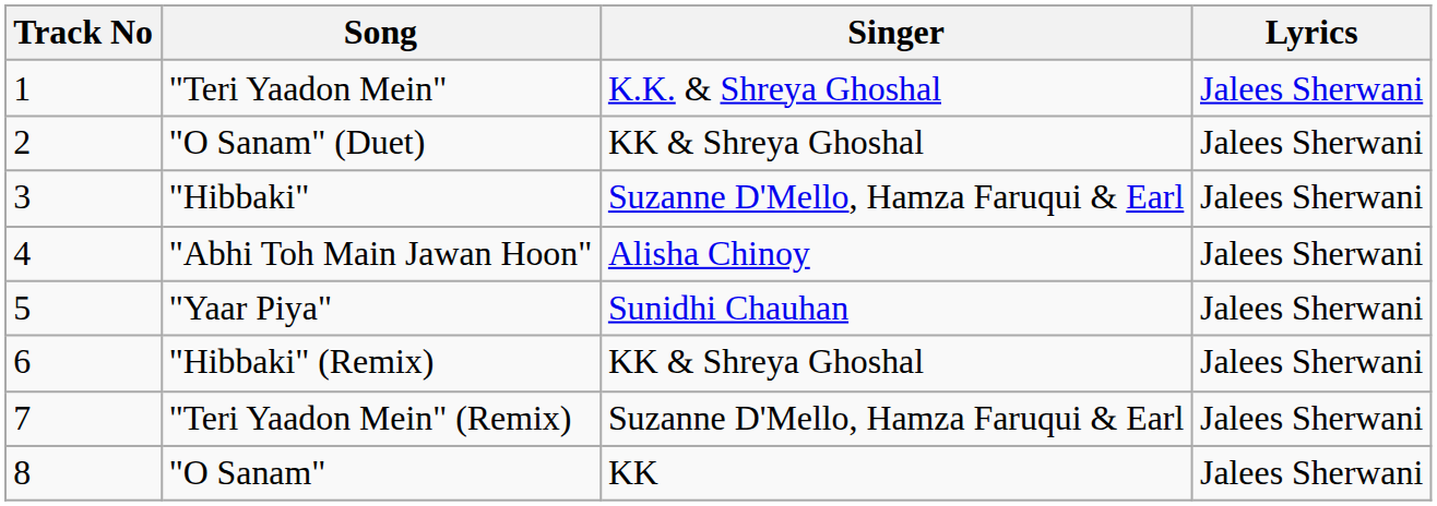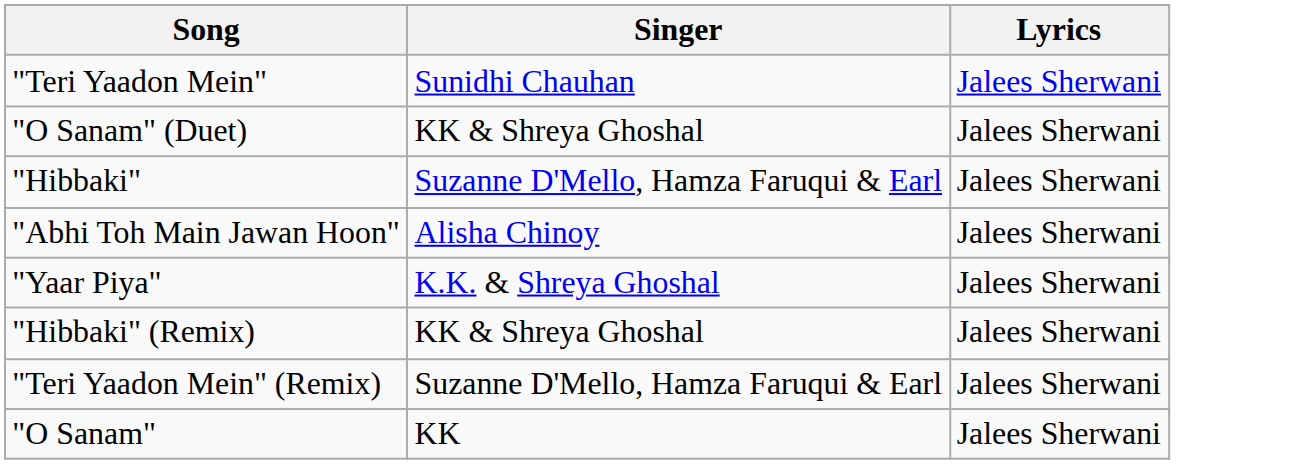- column: Track No | 1 | 2 | 3 | 4 | 5 | 6 | 7 | 8
"Teri Yaadon Mein" | Singer: K.K. & Shreya Ghoshal -> Sunidhi Chauhan
"Yaar Piya" | Singer: Sunidhi Chauhan -> K.K. & Shreya Ghoshal
